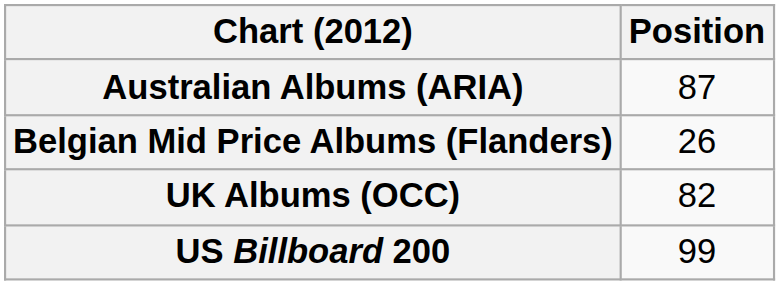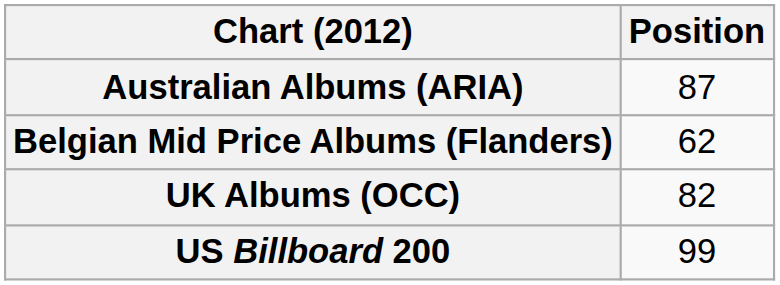Belgian Mid Price Albums (Flanders) | Position: 26 -> 62
